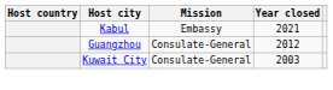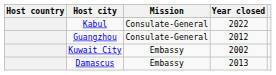Kabul | Mission: Embassy -> Consulate-General
Kabul | Year closed: 2021 -> 2022
Kuwait City | Mission: Consulate-General -> Embassy
Kuwait City | Year closed: 2003 -> 2002
+ row: Damascus | Embassy | 2013
